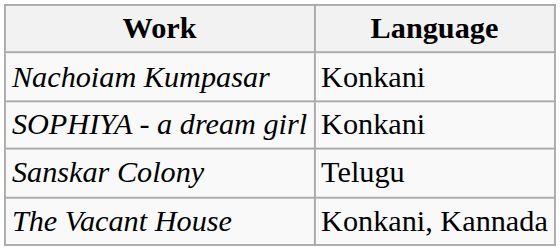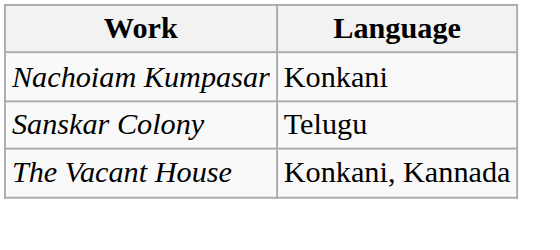- row: SOPHIYA - a dream girl | Konkani
